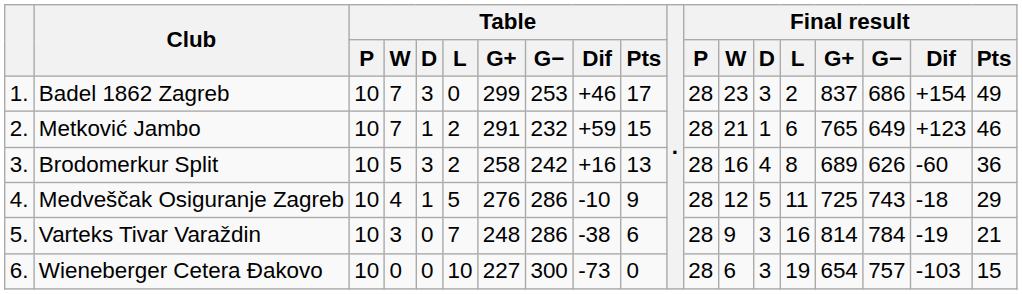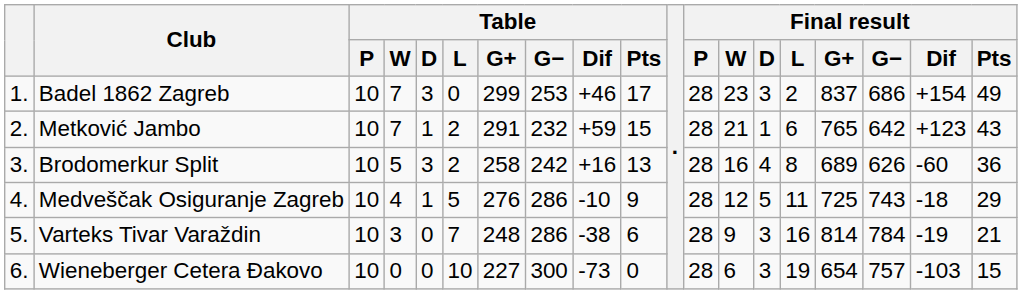Metković Jambo | Final result / G−: 649 -> 642
Metković Jambo | Final result / Pts: 46 -> 43
